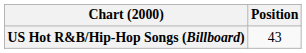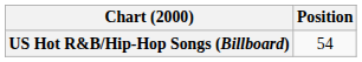US Hot R&B/Hip-Hop Songs (Billboard) | Position: 43 -> 54
